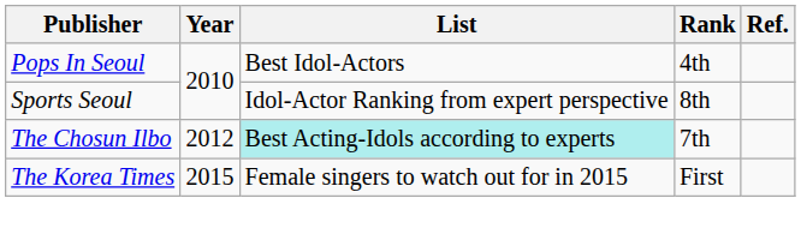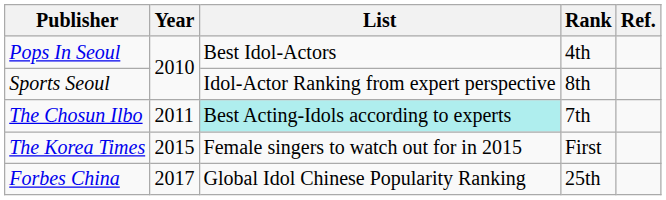The Chosun Ilbo | Year: 2012 -> 2011
+ row: Forbes China | 2017 | Global Idol Chinese Popularity Ranking | 25th
